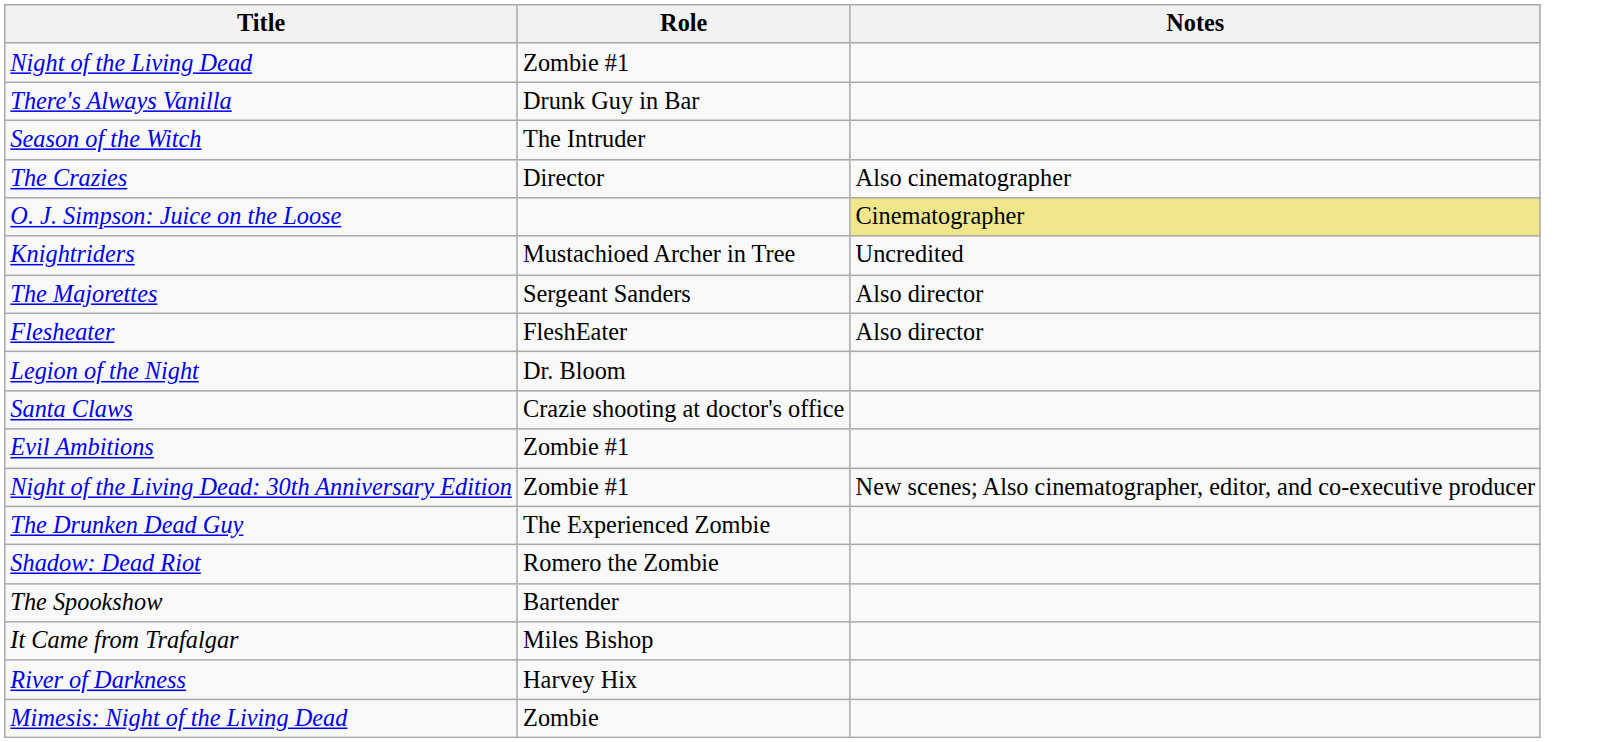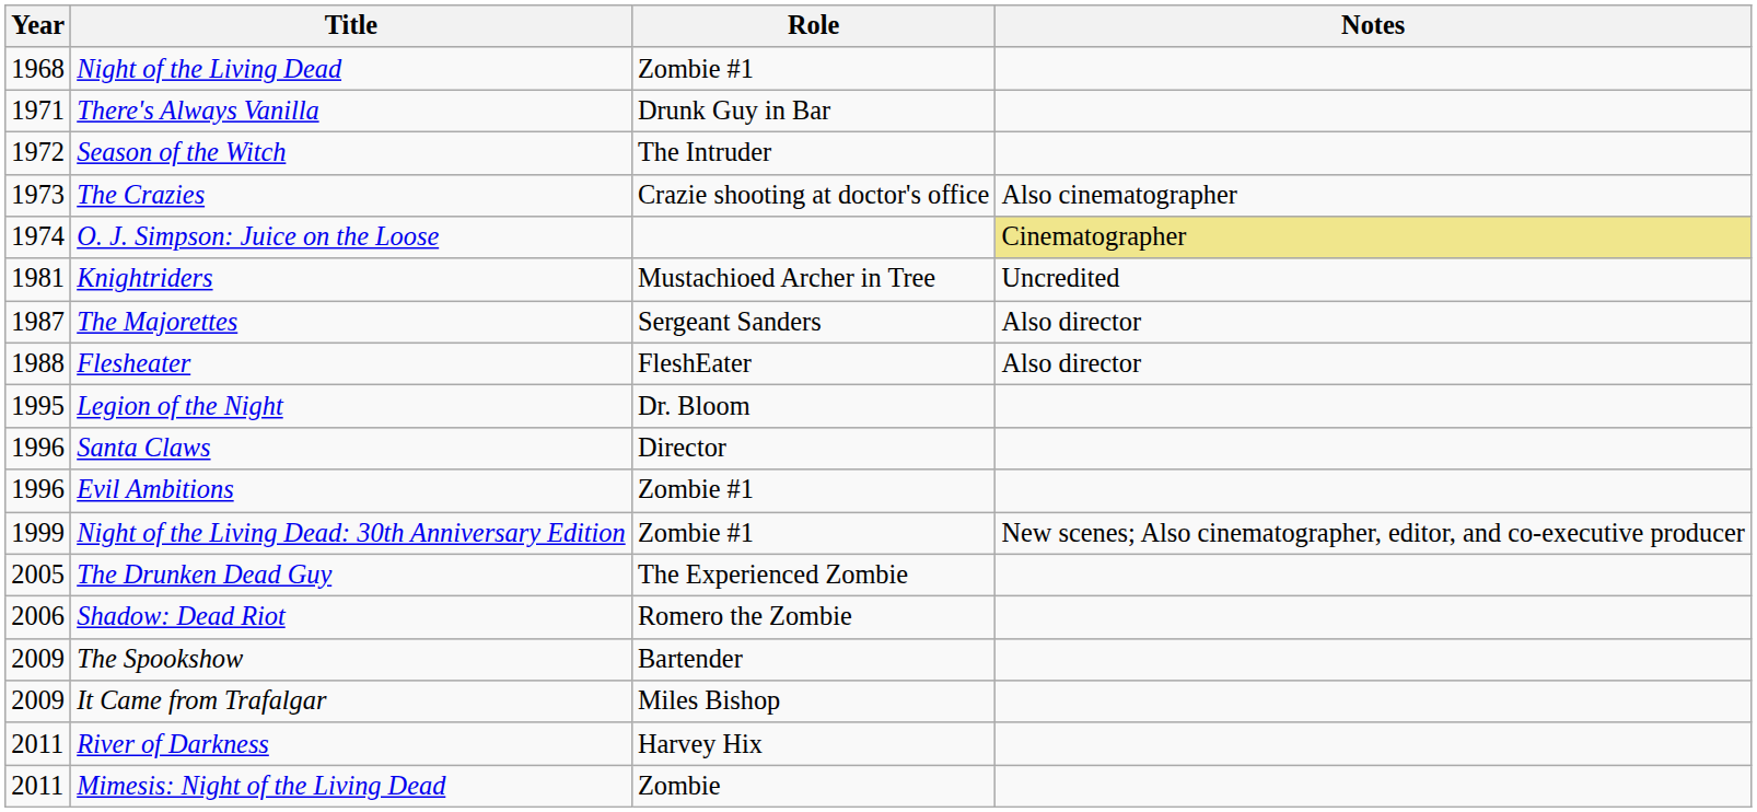+ column: Year | 1968 | 1971 | 1972 | 1973 | 1974 | 1981 | 1987 | 1988 | 1995 | 1996 | 1996 | 1999 | 2005 | 2006 | 2009 | 2009 | 2011 | 2011
The Crazies | Role: Director -> Crazie shooting at doctor's office
Santa Claws | Role: Crazie shooting at doctor's office -> Director
